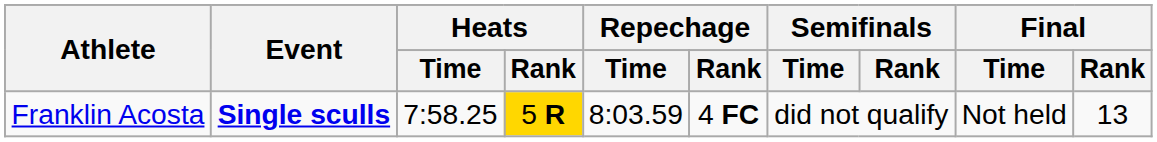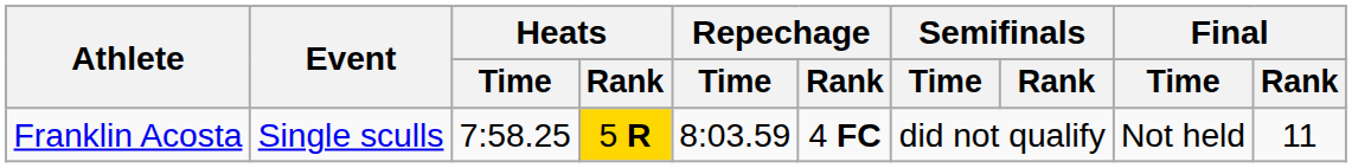Franklin Acosta | Event: bold -> normal
Franklin Acosta | Final / Rank: 13 -> 11
